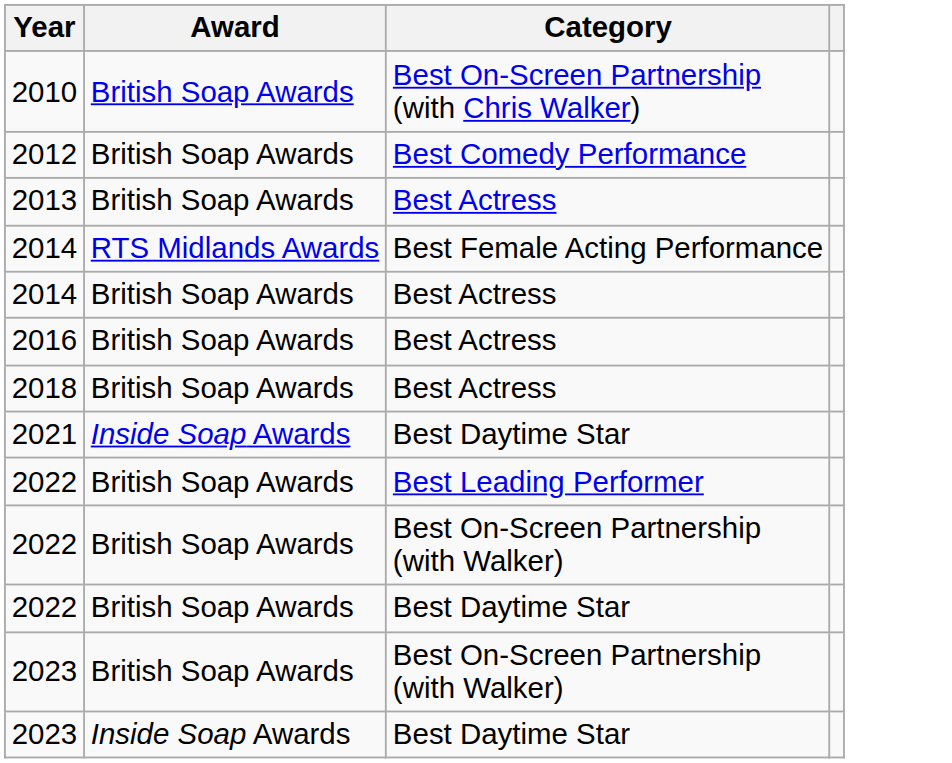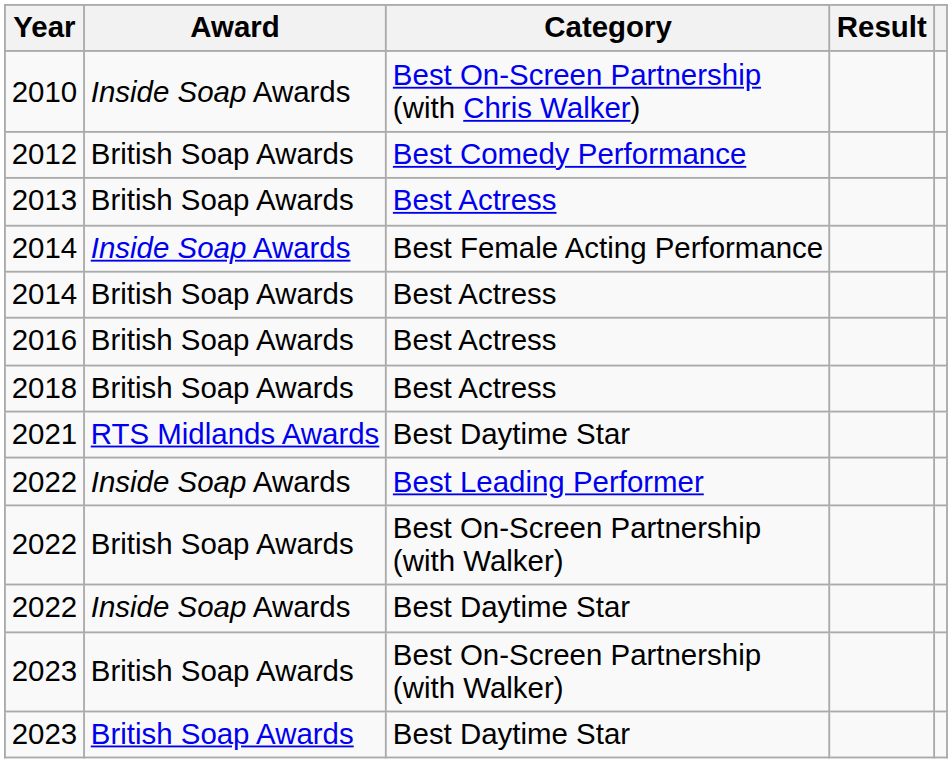+ column: Result
2010 | Award: British Soap Awards -> Inside Soap Awards
2014 / Best Female Acting Performance | Award: RTS Midlands Awards -> Inside Soap Awards
2021 | Award: Inside Soap Awards -> RTS Midlands Awards
2022 / Best Leading Performer | Award: British Soap Awards -> Inside Soap Awards
2022 / Best Daytime Star | Award: British Soap Awards -> Inside Soap Awards
2023 / Best Daytime Star | Award: Inside Soap Awards -> British Soap Awards
